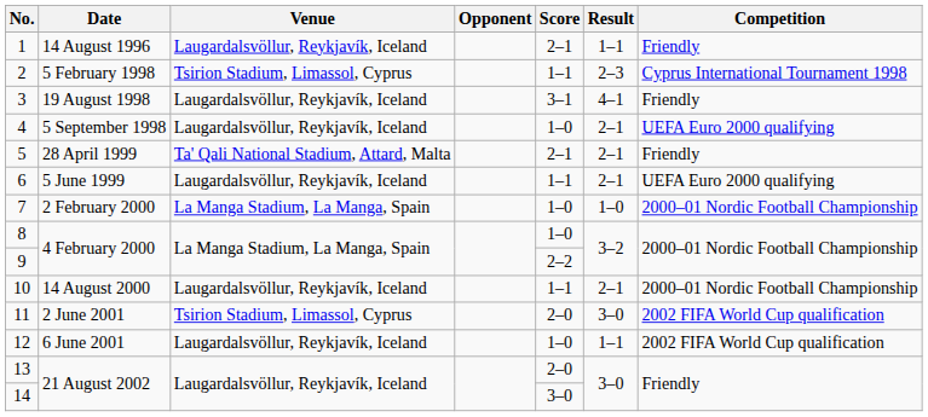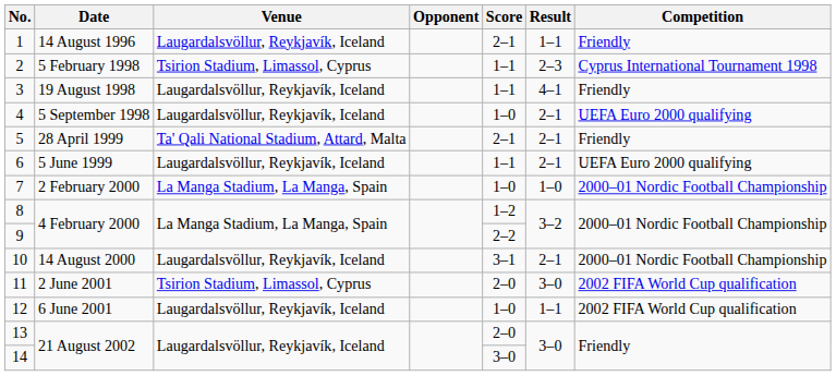3 | Score: 3–1 -> 1–1
8 | Score: 1–0 -> 1–2
10 | Score: 1–1 -> 3–1
